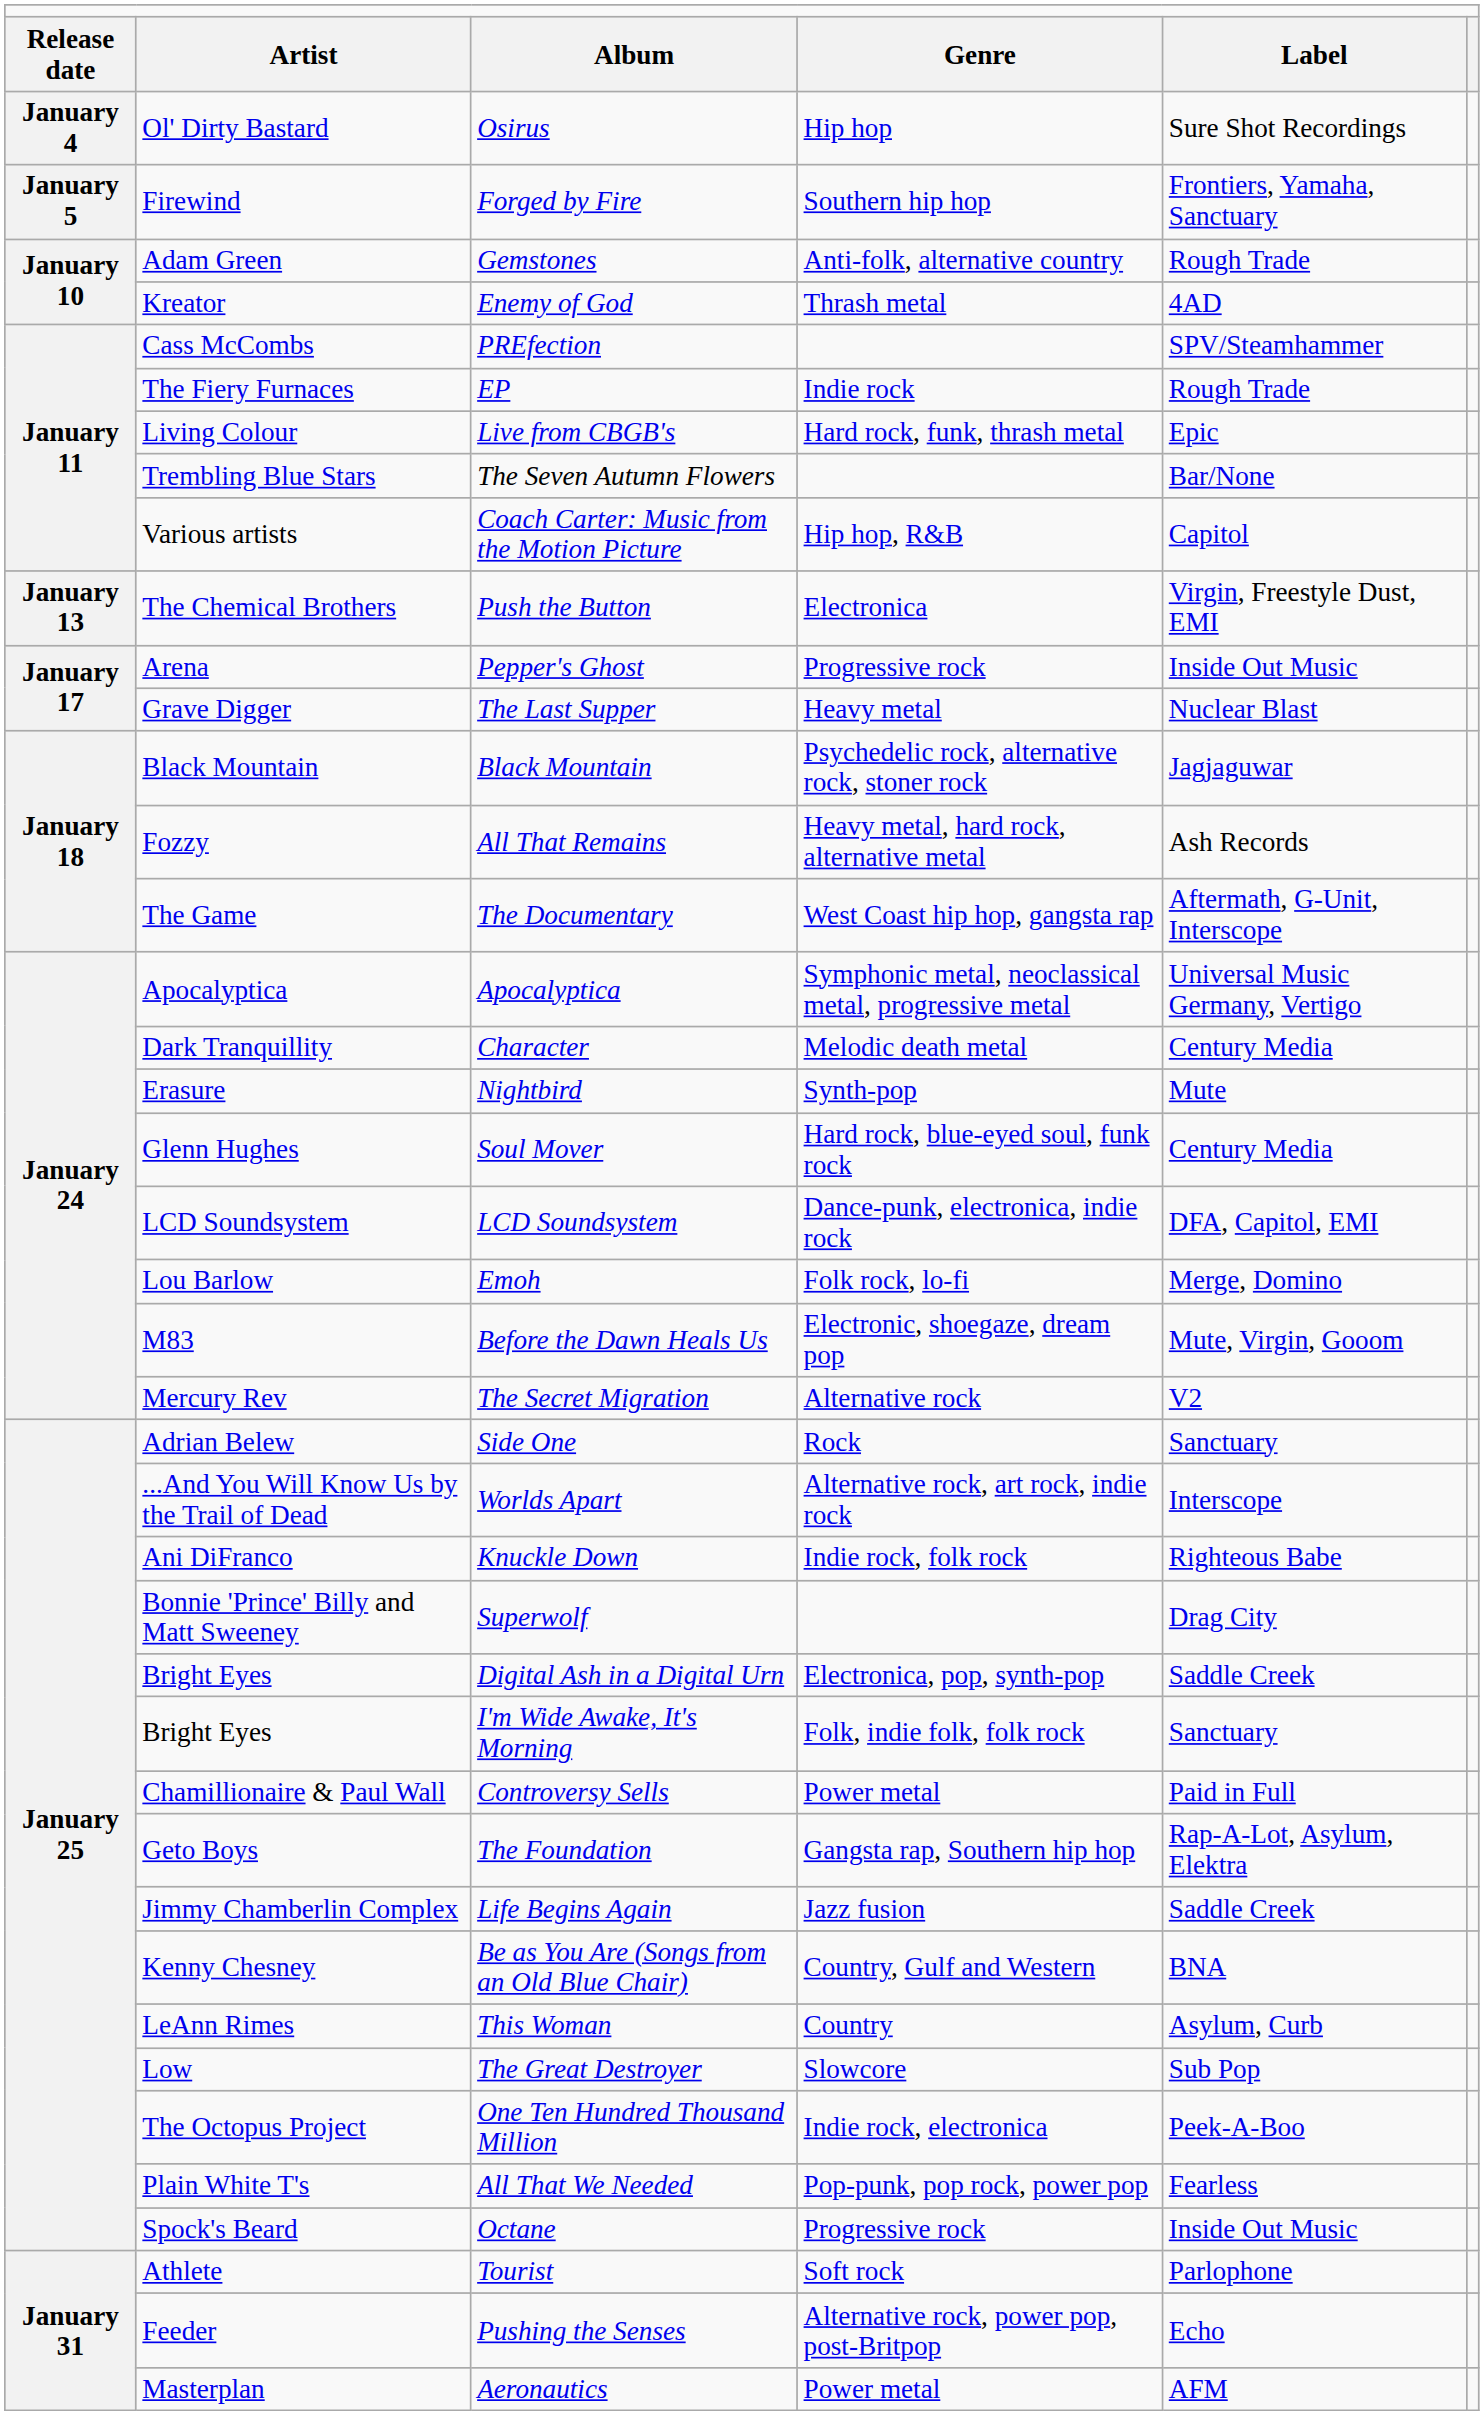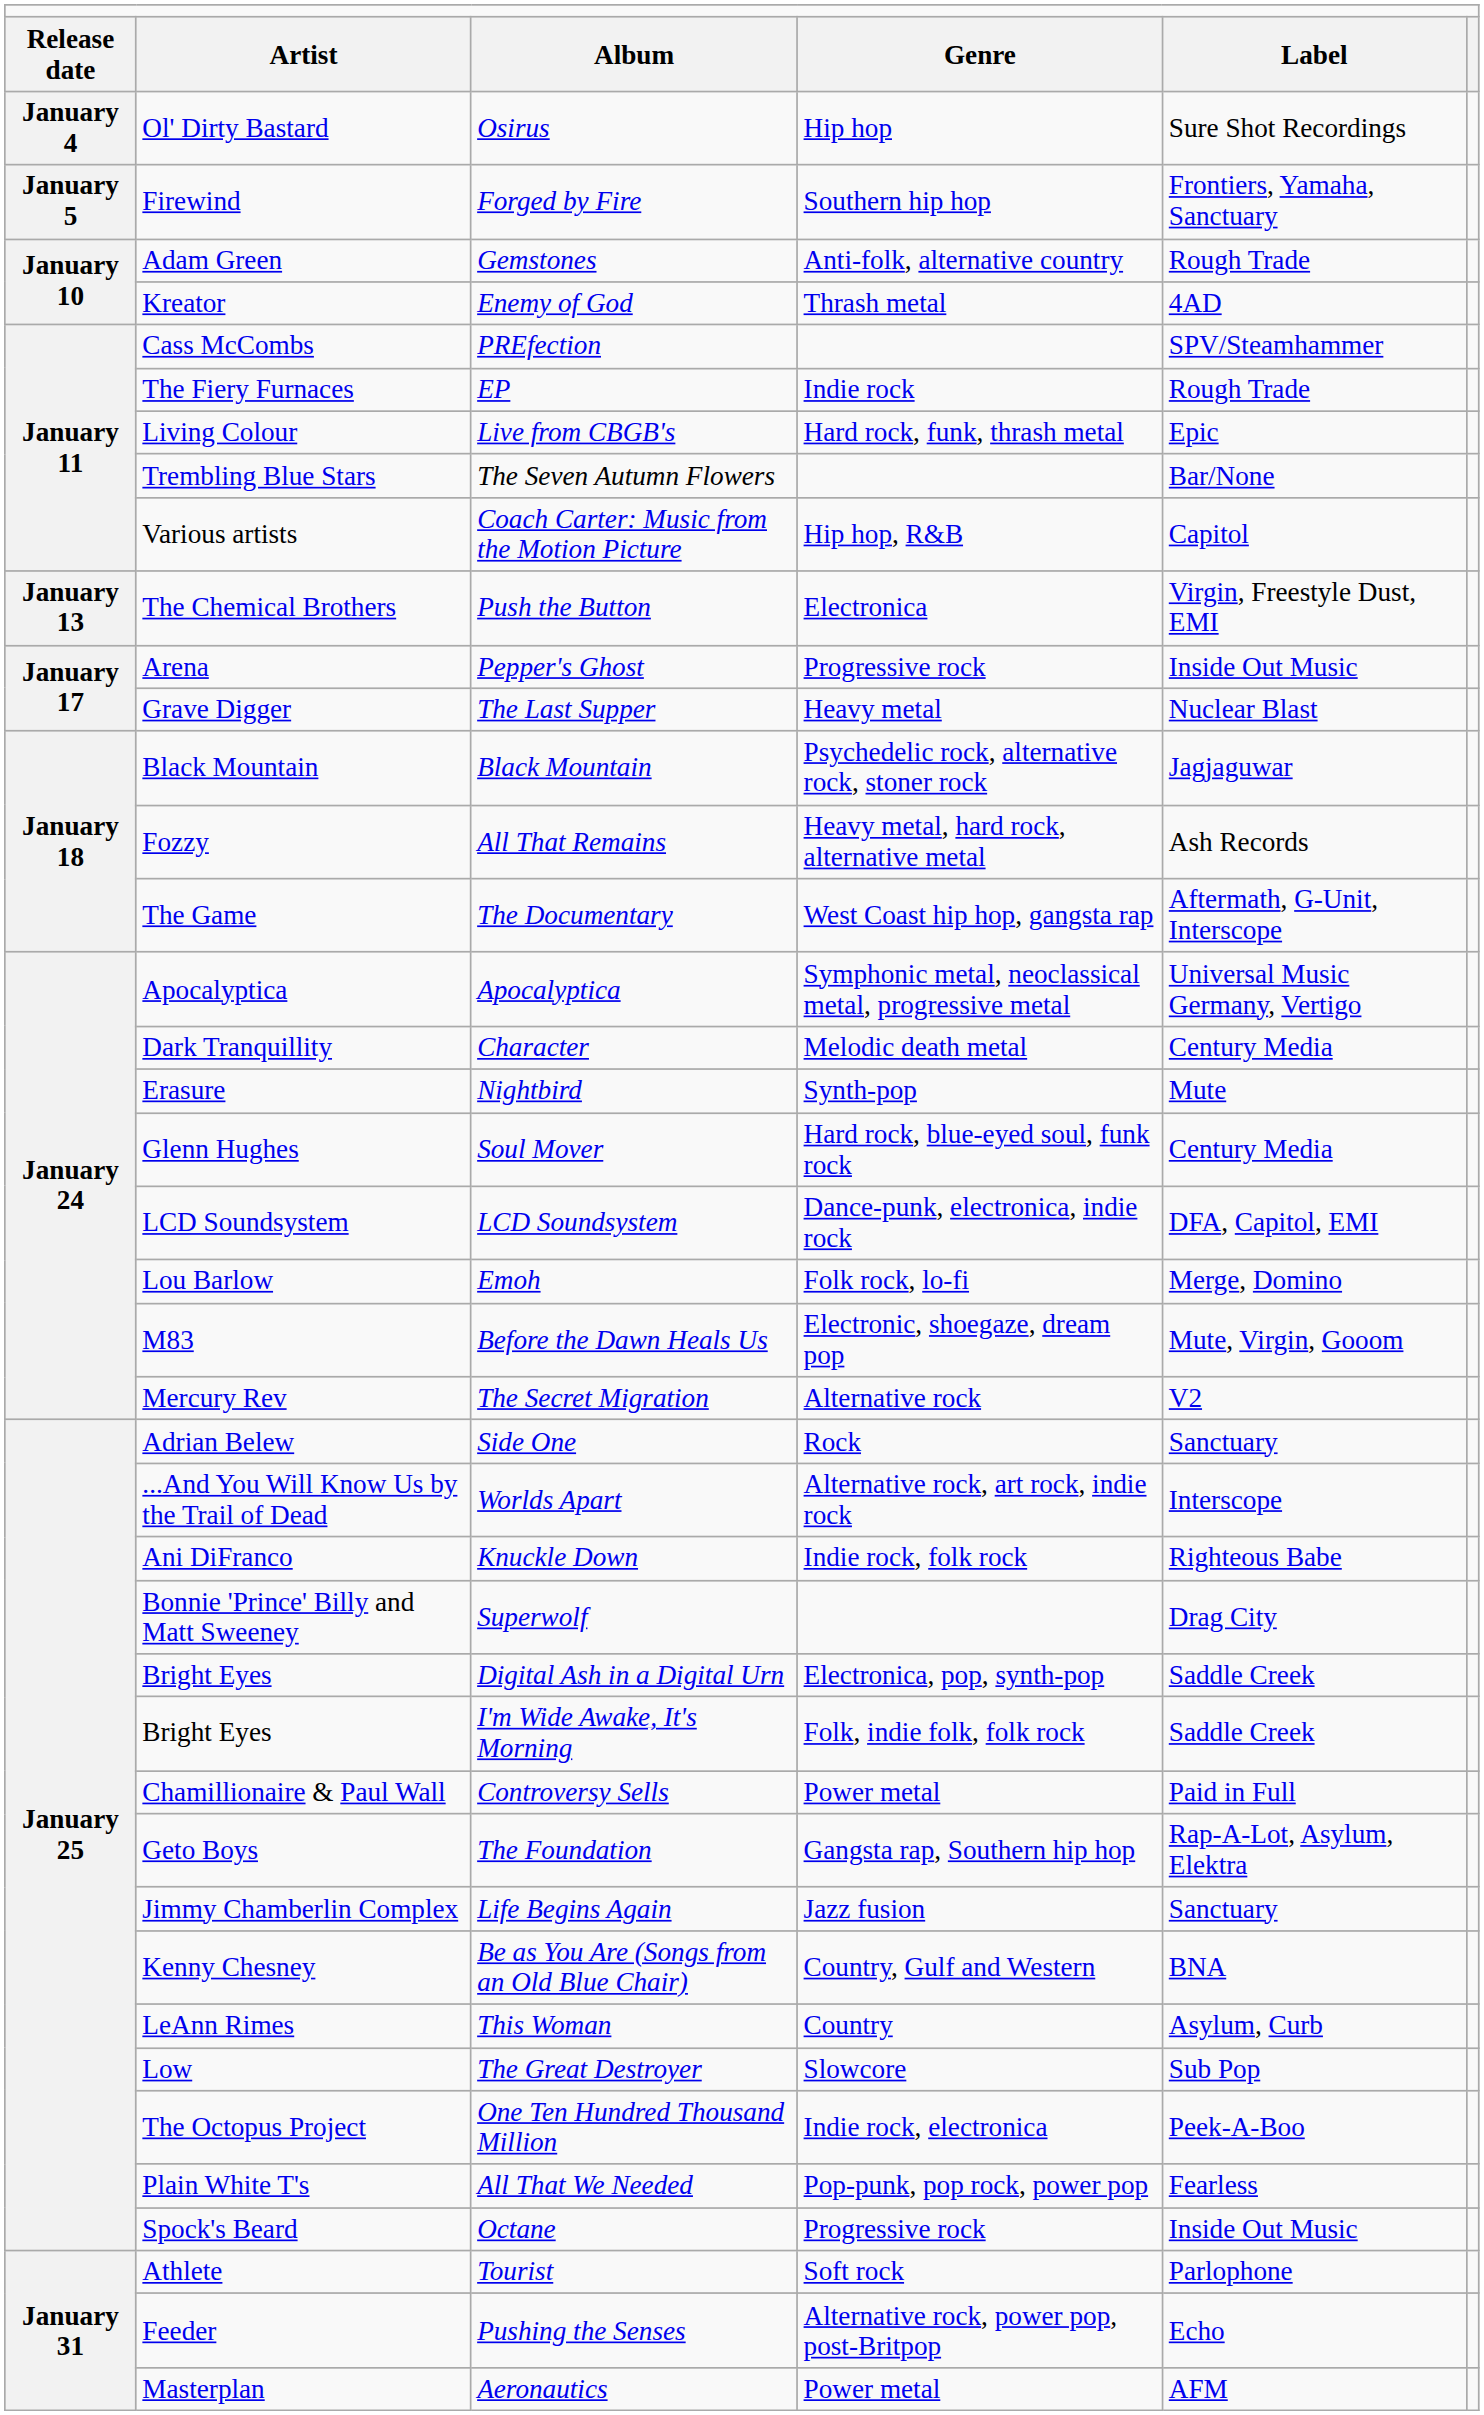I'm Wide Awake, It's Morning | column 5: Sanctuary -> Saddle Creek
Life Begins Again | column 5: Saddle Creek -> Sanctuary
